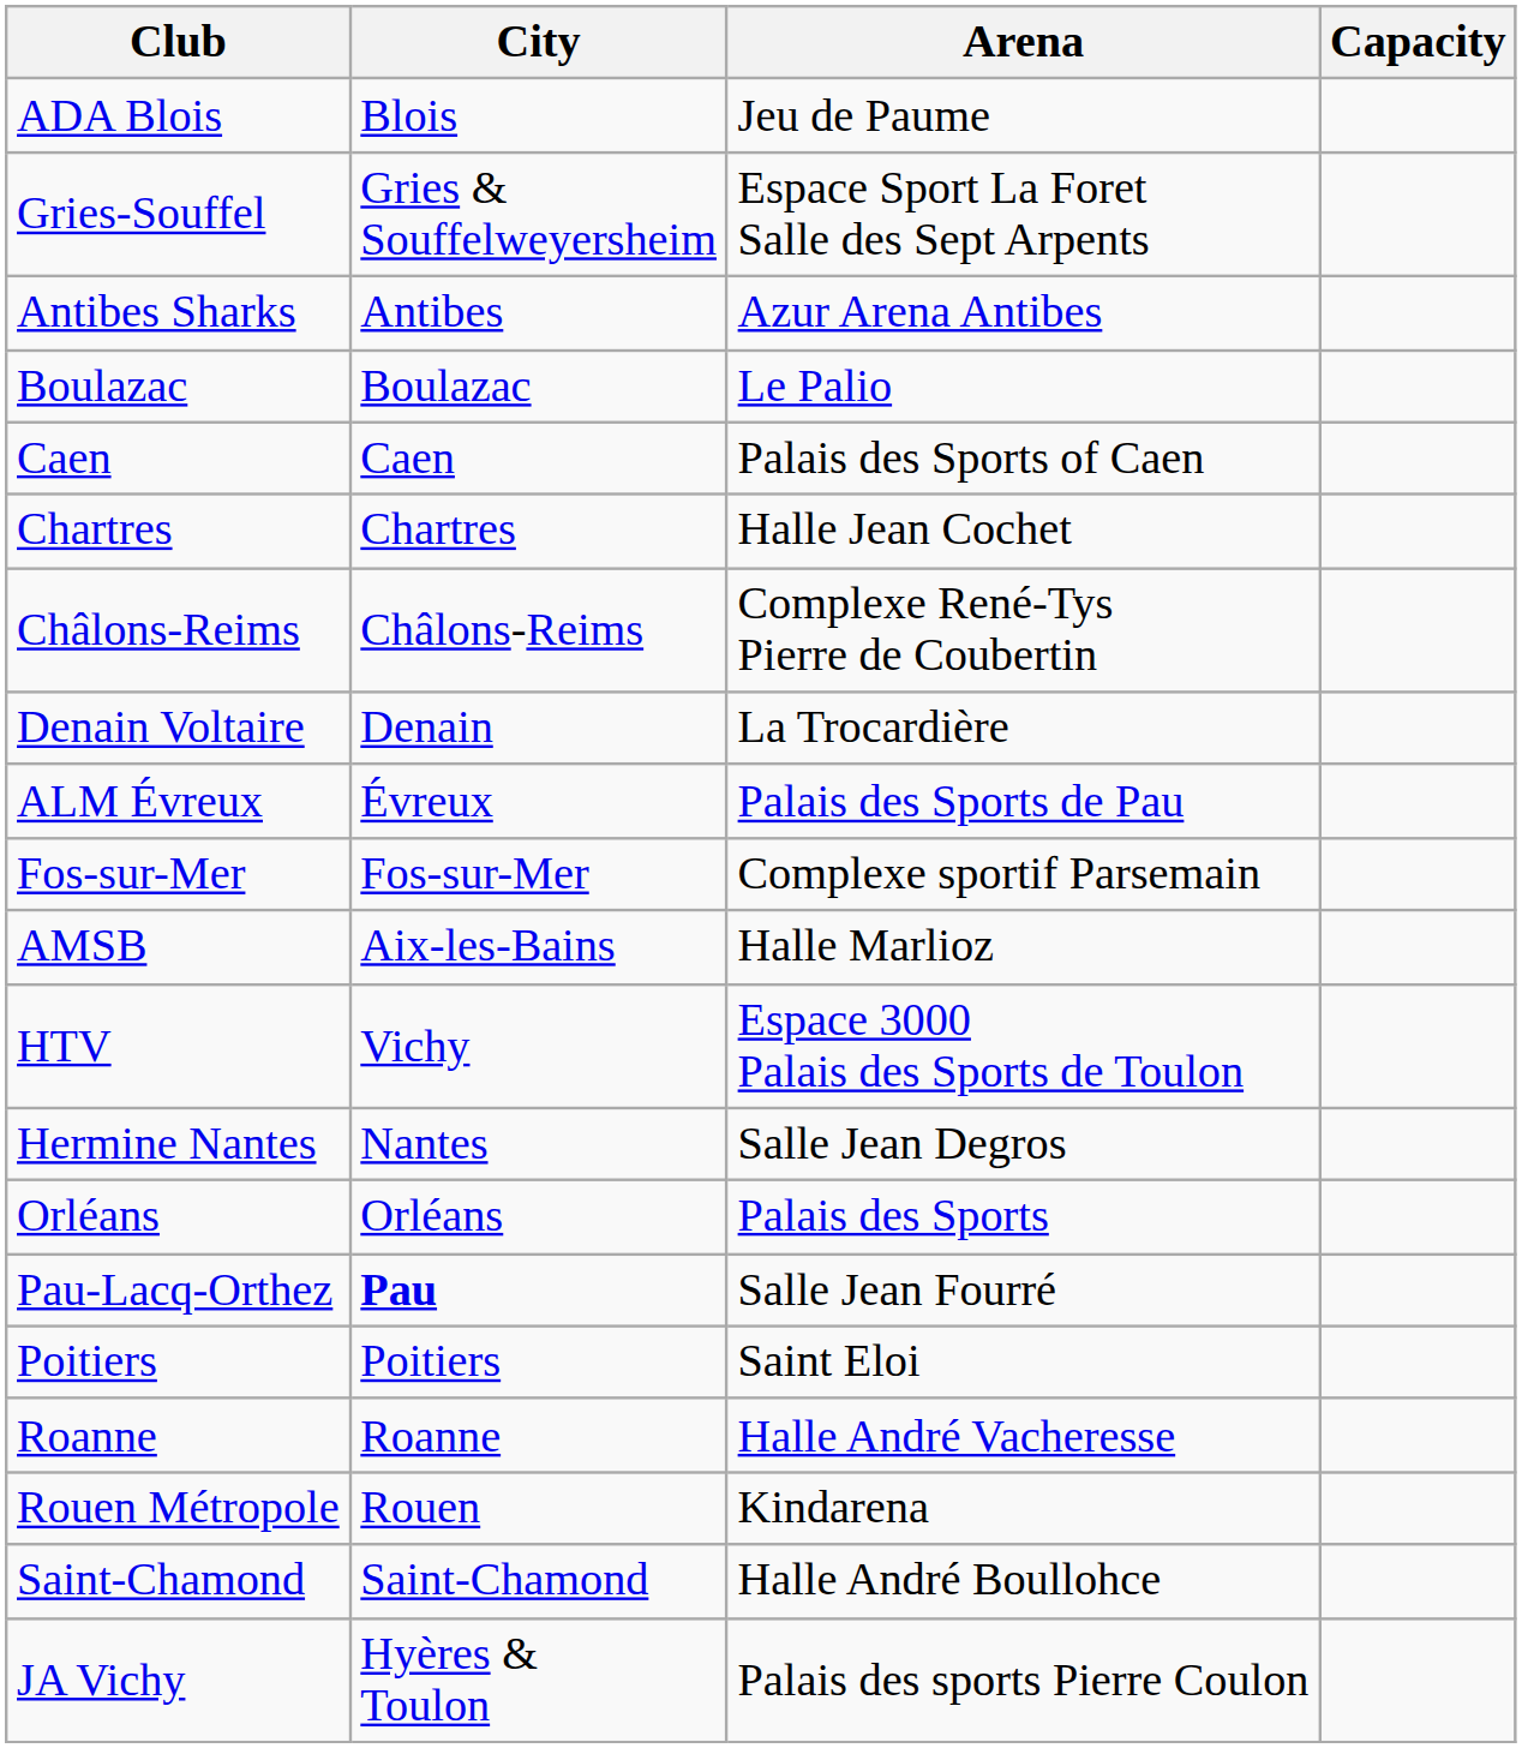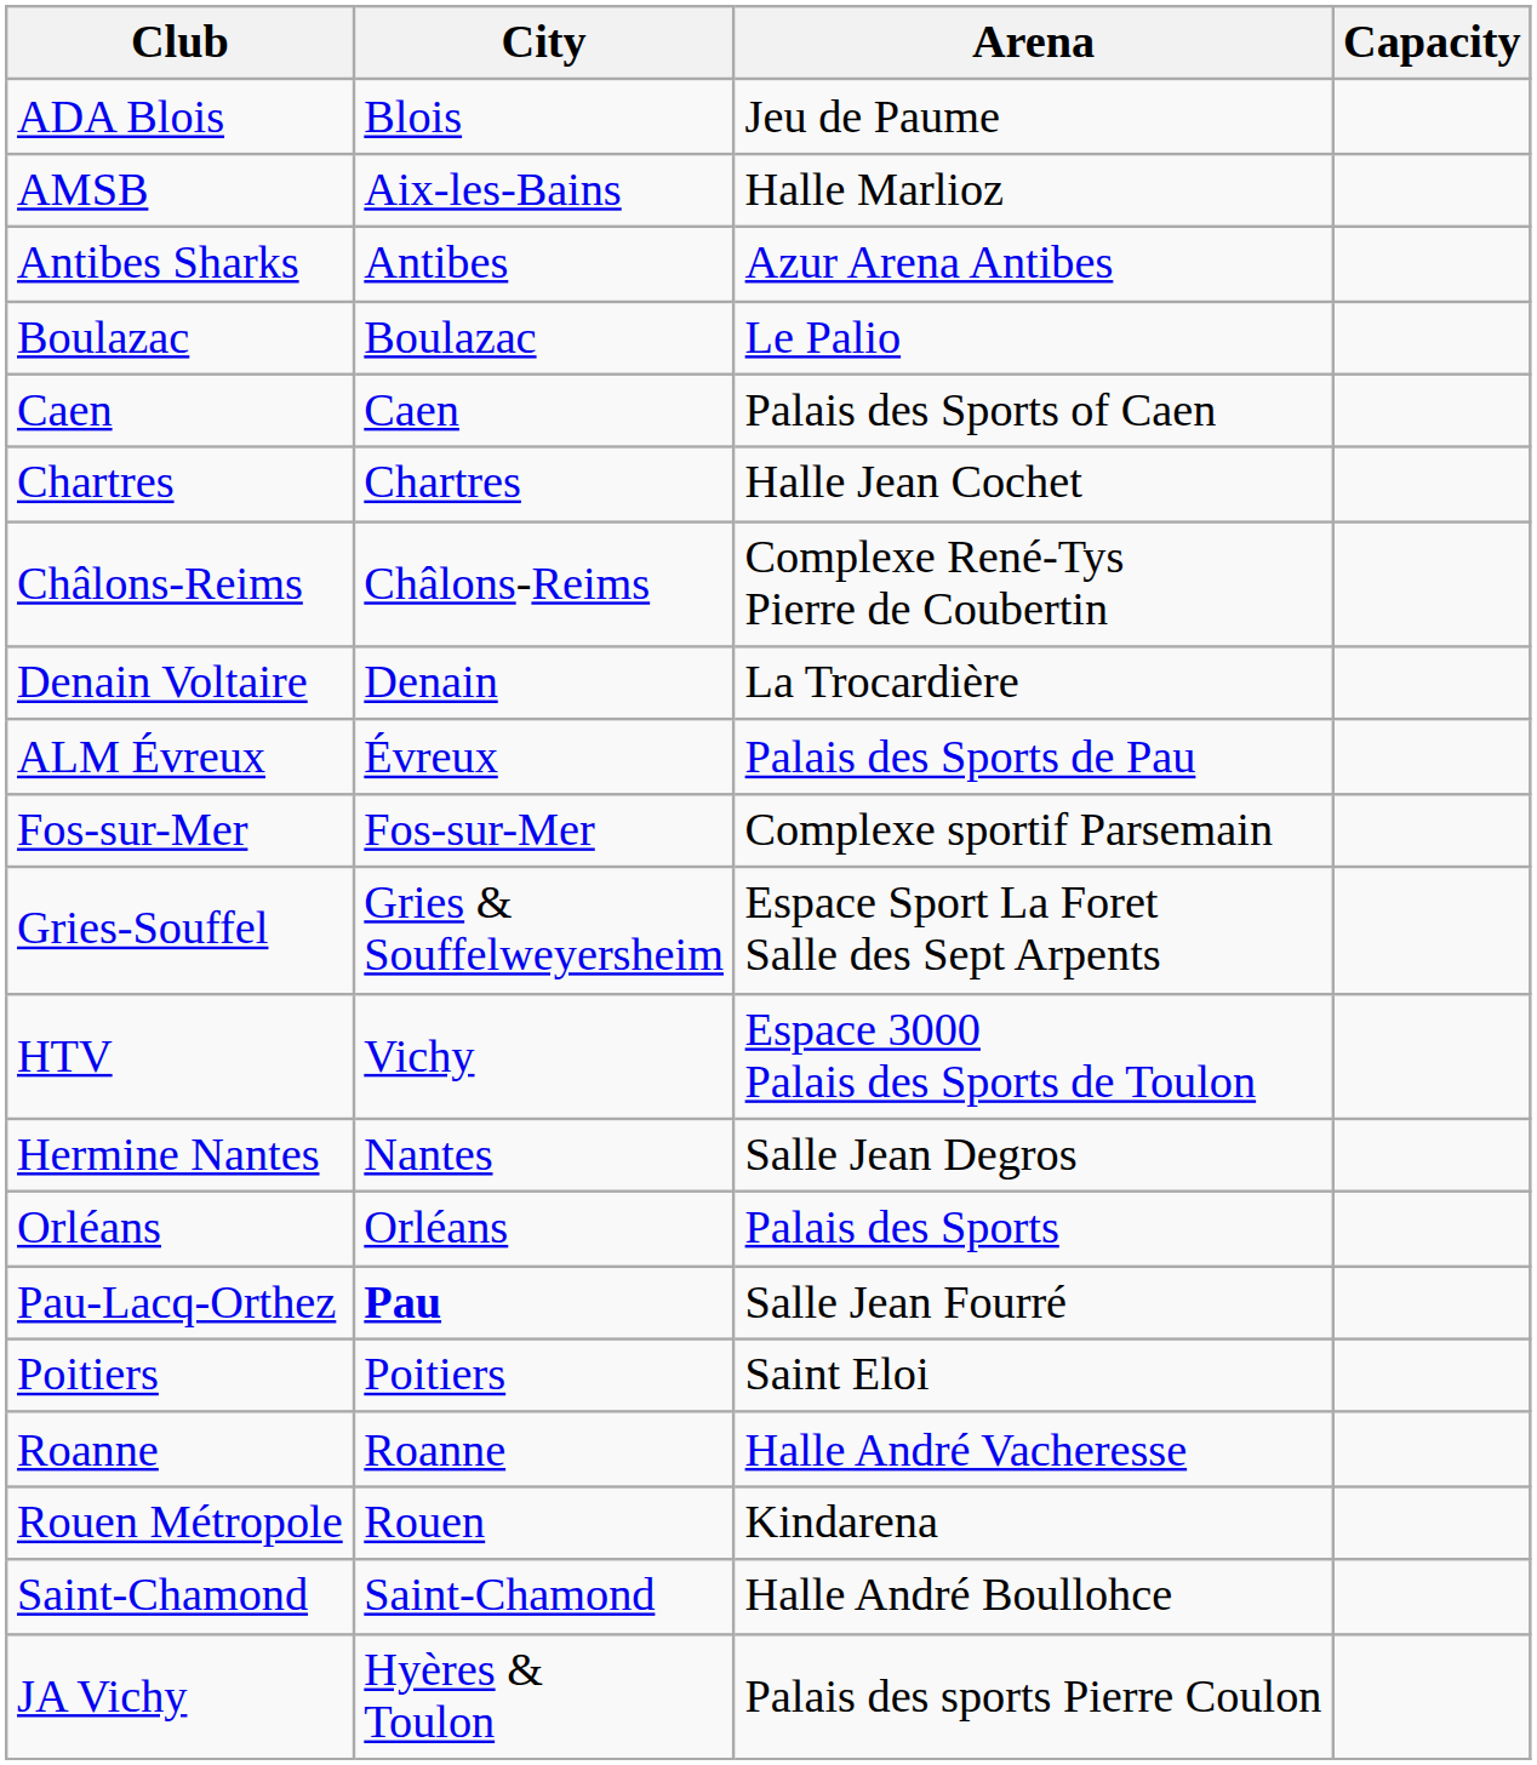rows swapped: AMSB <-> Gries-Souffel
